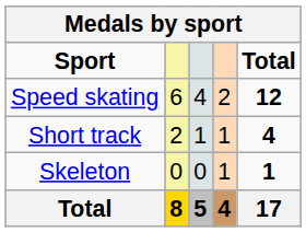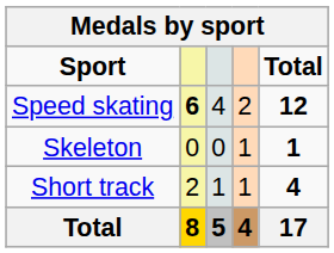Speed skating | column 2: normal -> bold
rows swapped: Short track <-> Skeleton
